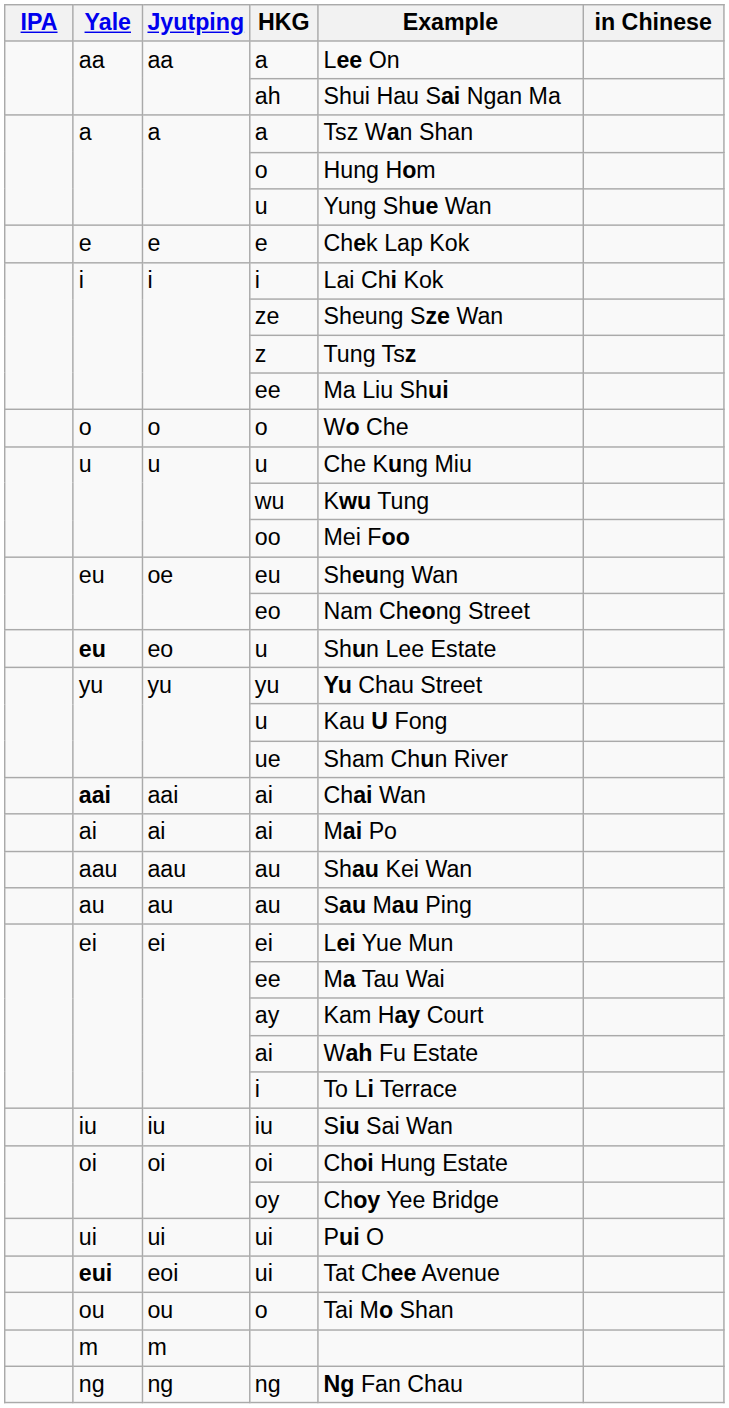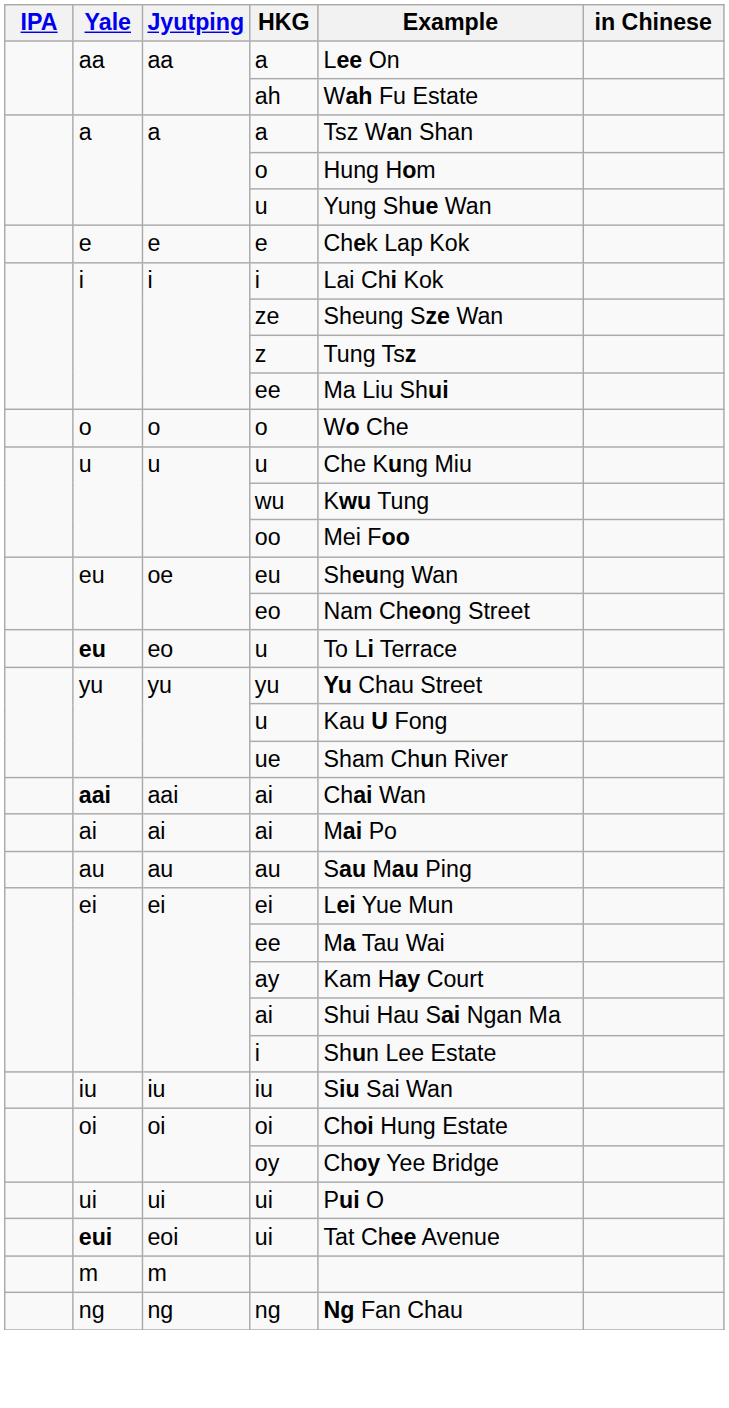ah | Example: Shui Hau Sai Ngan Ma -> Wah Fu Estate
eo / u | Example: Shun Lee Estate -> To Li Terrace
- row: aau | aau | au | Shau Kei Wan
ei / ai | Example: Wah Fu Estate -> Shui Hau Sai Ngan Ma
ei / i | Example: To Li Terrace -> Shun Lee Estate
- row: ou | ou | o | Tai Mo Shan
